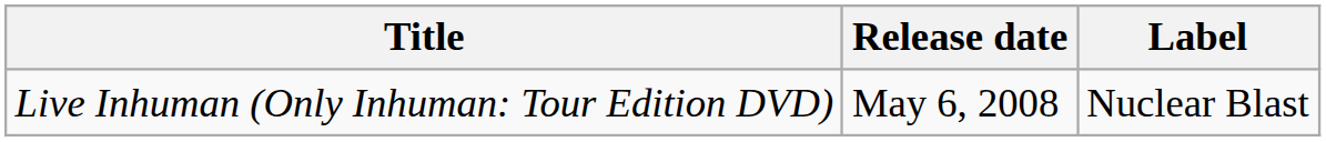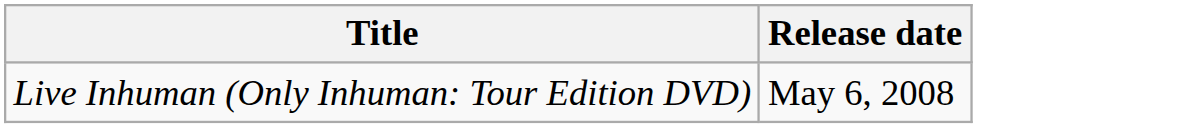- column: Label | Nuclear Blast
